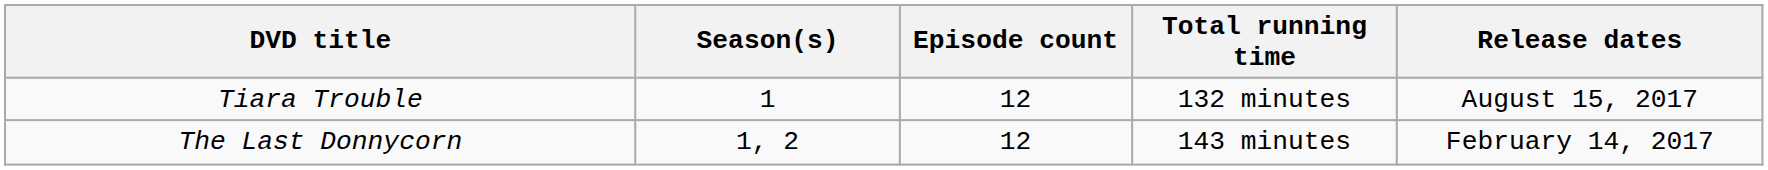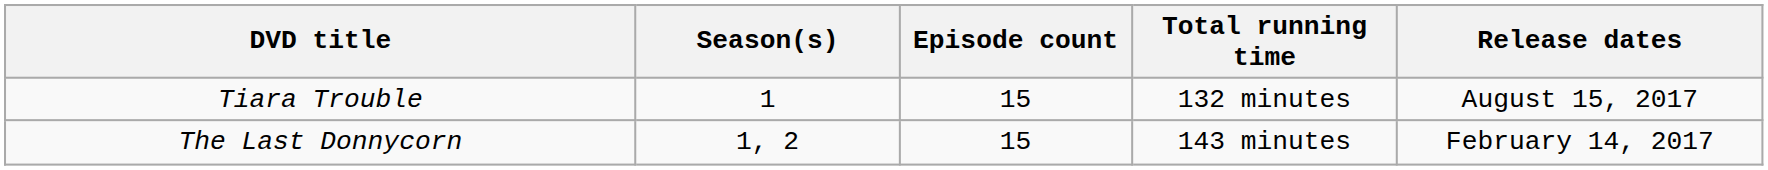Tiara Trouble | Episode count: 12 -> 15
The Last Donnycorn | Episode count: 12 -> 15
